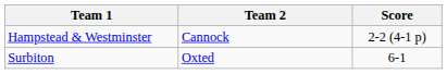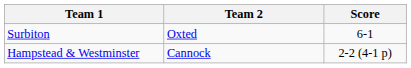rows swapped: Surbiton <-> Hampstead & Westminster
